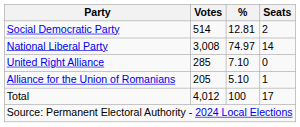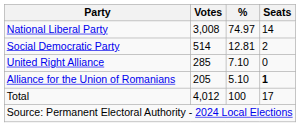rows swapped: National Liberal Party <-> Social Democratic Party
Alliance for the Union of Romanians | Seats: normal -> bold
